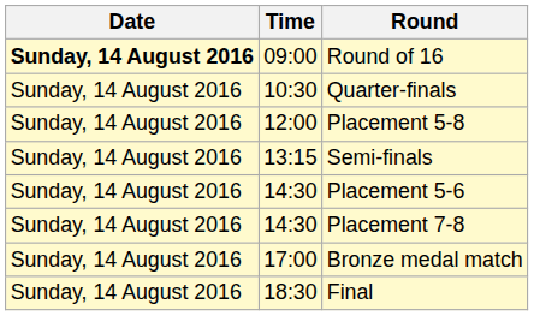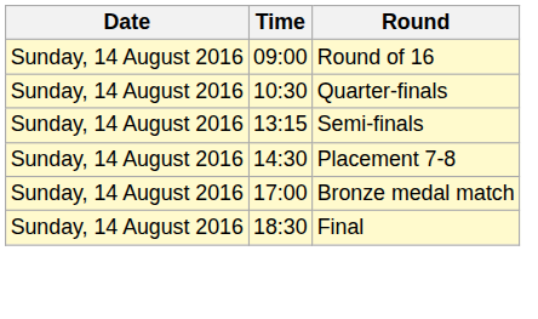Round of 16 | Date: bold -> normal
- row: Sunday, 14 August 2016 | 12:00 | Placement 5-8
- row: Sunday, 14 August 2016 | 14:30 | Placement 5-6
